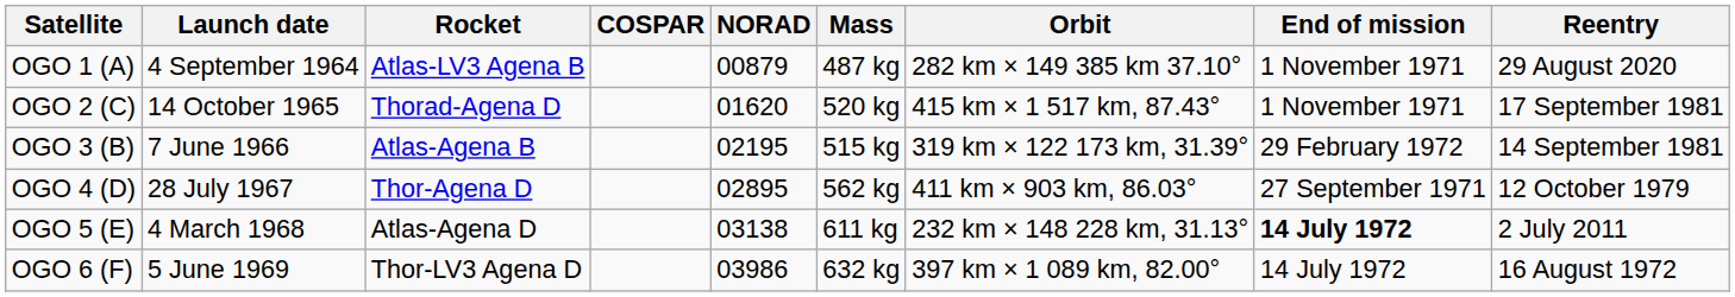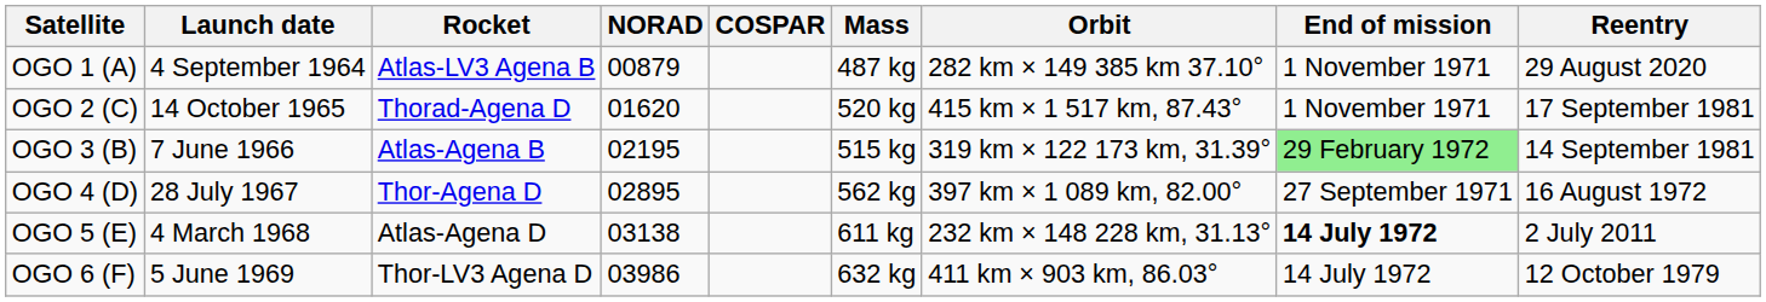columns swapped: COSPAR <-> NORAD
OGO 3 (B) | End of mission: no background -> lightgreen background
OGO 4 (D) | Orbit: 411 km × 903 km, 86.03° -> 397 km × 1 089 km, 82.00°
OGO 4 (D) | Reentry: 12 October 1979 -> 16 August 1972
OGO 6 (F) | Orbit: 397 km × 1 089 km, 82.00° -> 411 km × 903 km, 86.03°
OGO 6 (F) | Reentry: 16 August 1972 -> 12 October 1979
